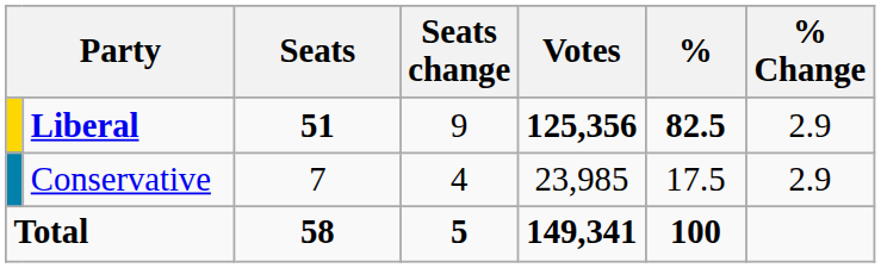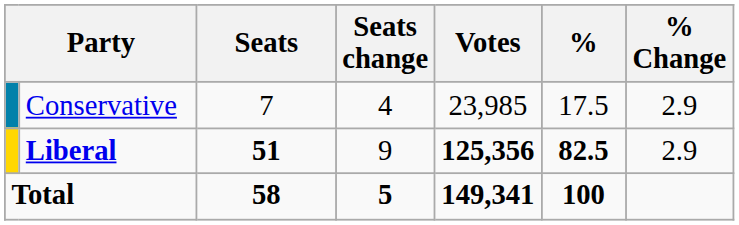rows swapped: Liberal <-> Conservative
